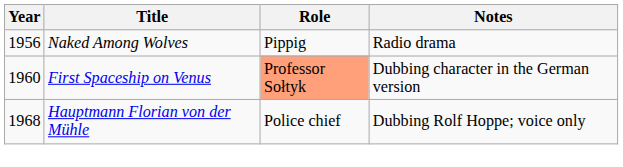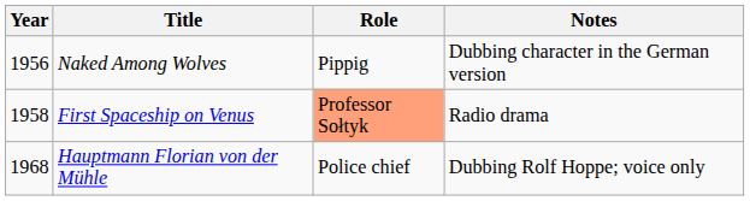Naked Among Wolves | Notes: Radio drama -> Dubbing character in the German version
First Spaceship on Venus | Year: 1960 -> 1958
First Spaceship on Venus | Notes: Dubbing character in the German version -> Radio drama
